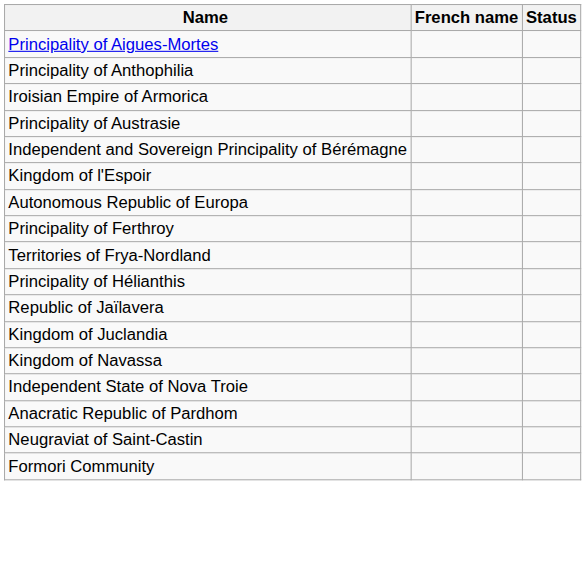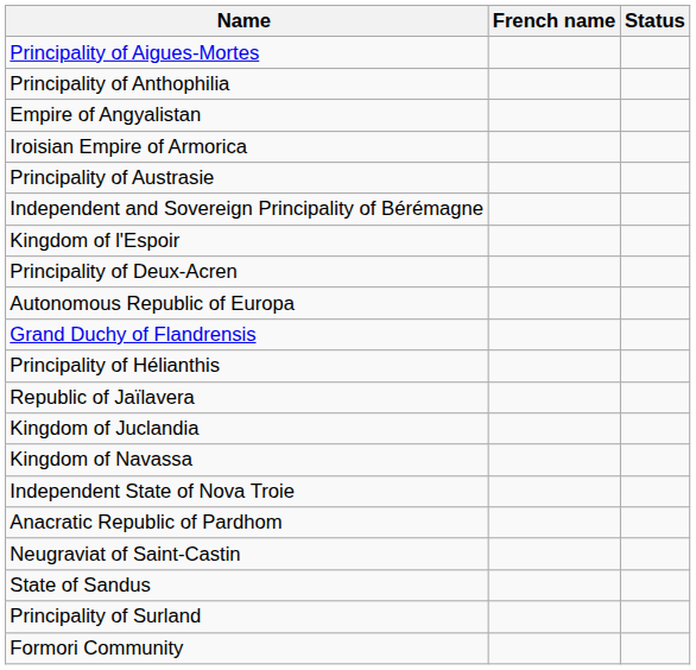+ row: Empire of Angyalistan
+ row: Principality of Deux-Acren
- row: Principality of Ferthroy
+ row: Grand Duchy of Flandrensis
- row: Territories of Frya-Nordland
+ row: State of Sandus
+ row: Principality of Surland
